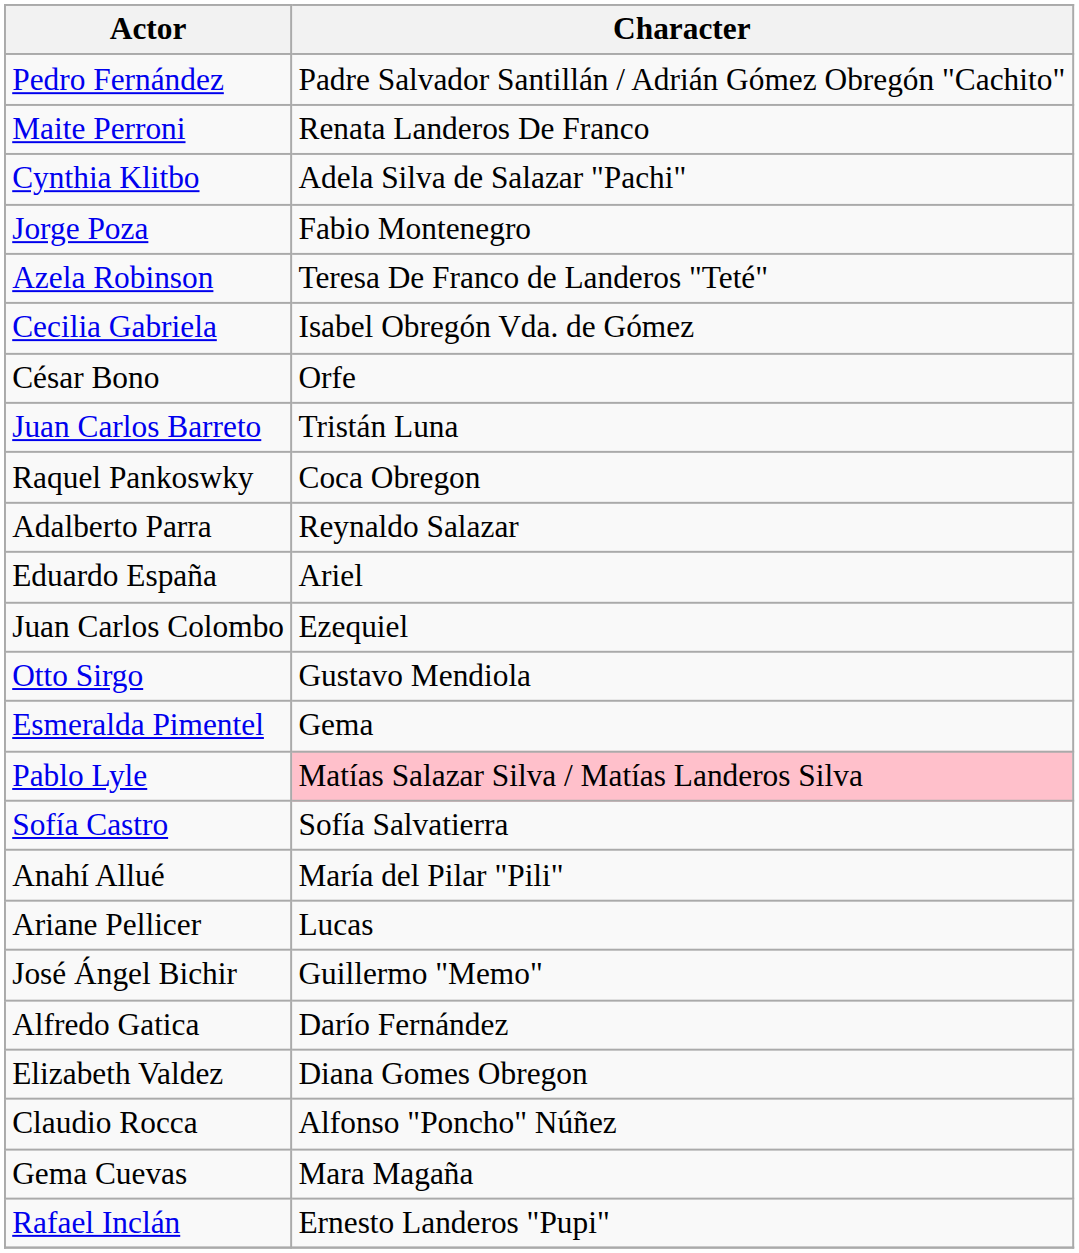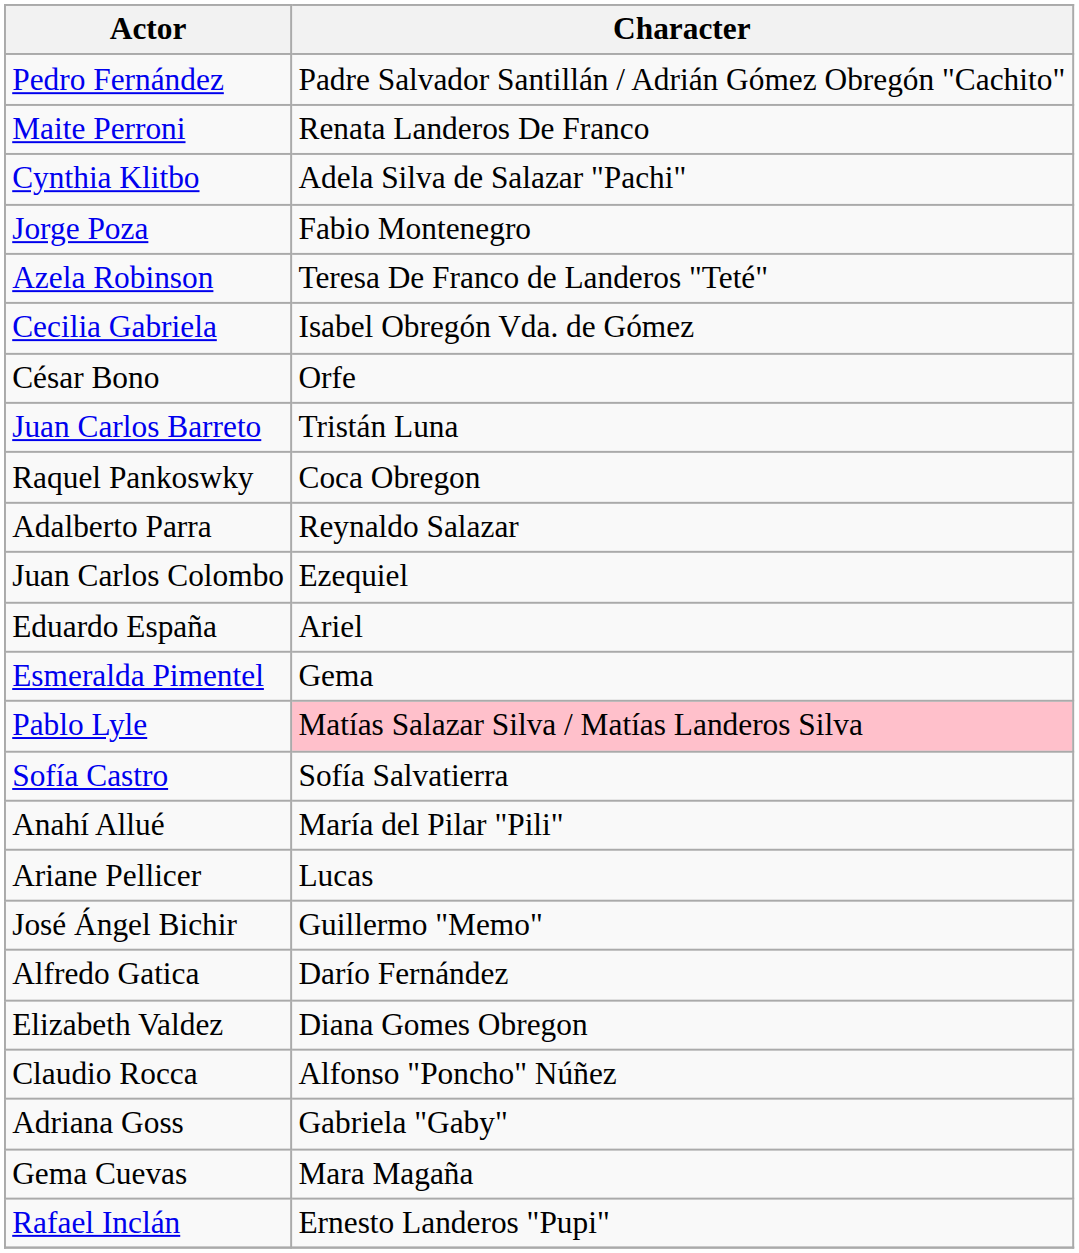rows swapped: Eduardo España <-> Juan Carlos Colombo
- row: Otto Sirgo | Gustavo Mendiola
+ row: Adriana Goss | Gabriela "Gaby"
